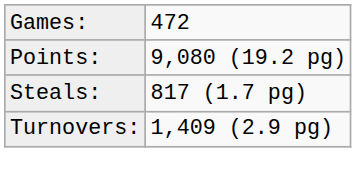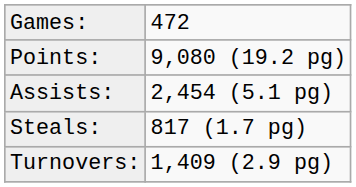+ row: Assists: | 2,454 (5.1 pg)
